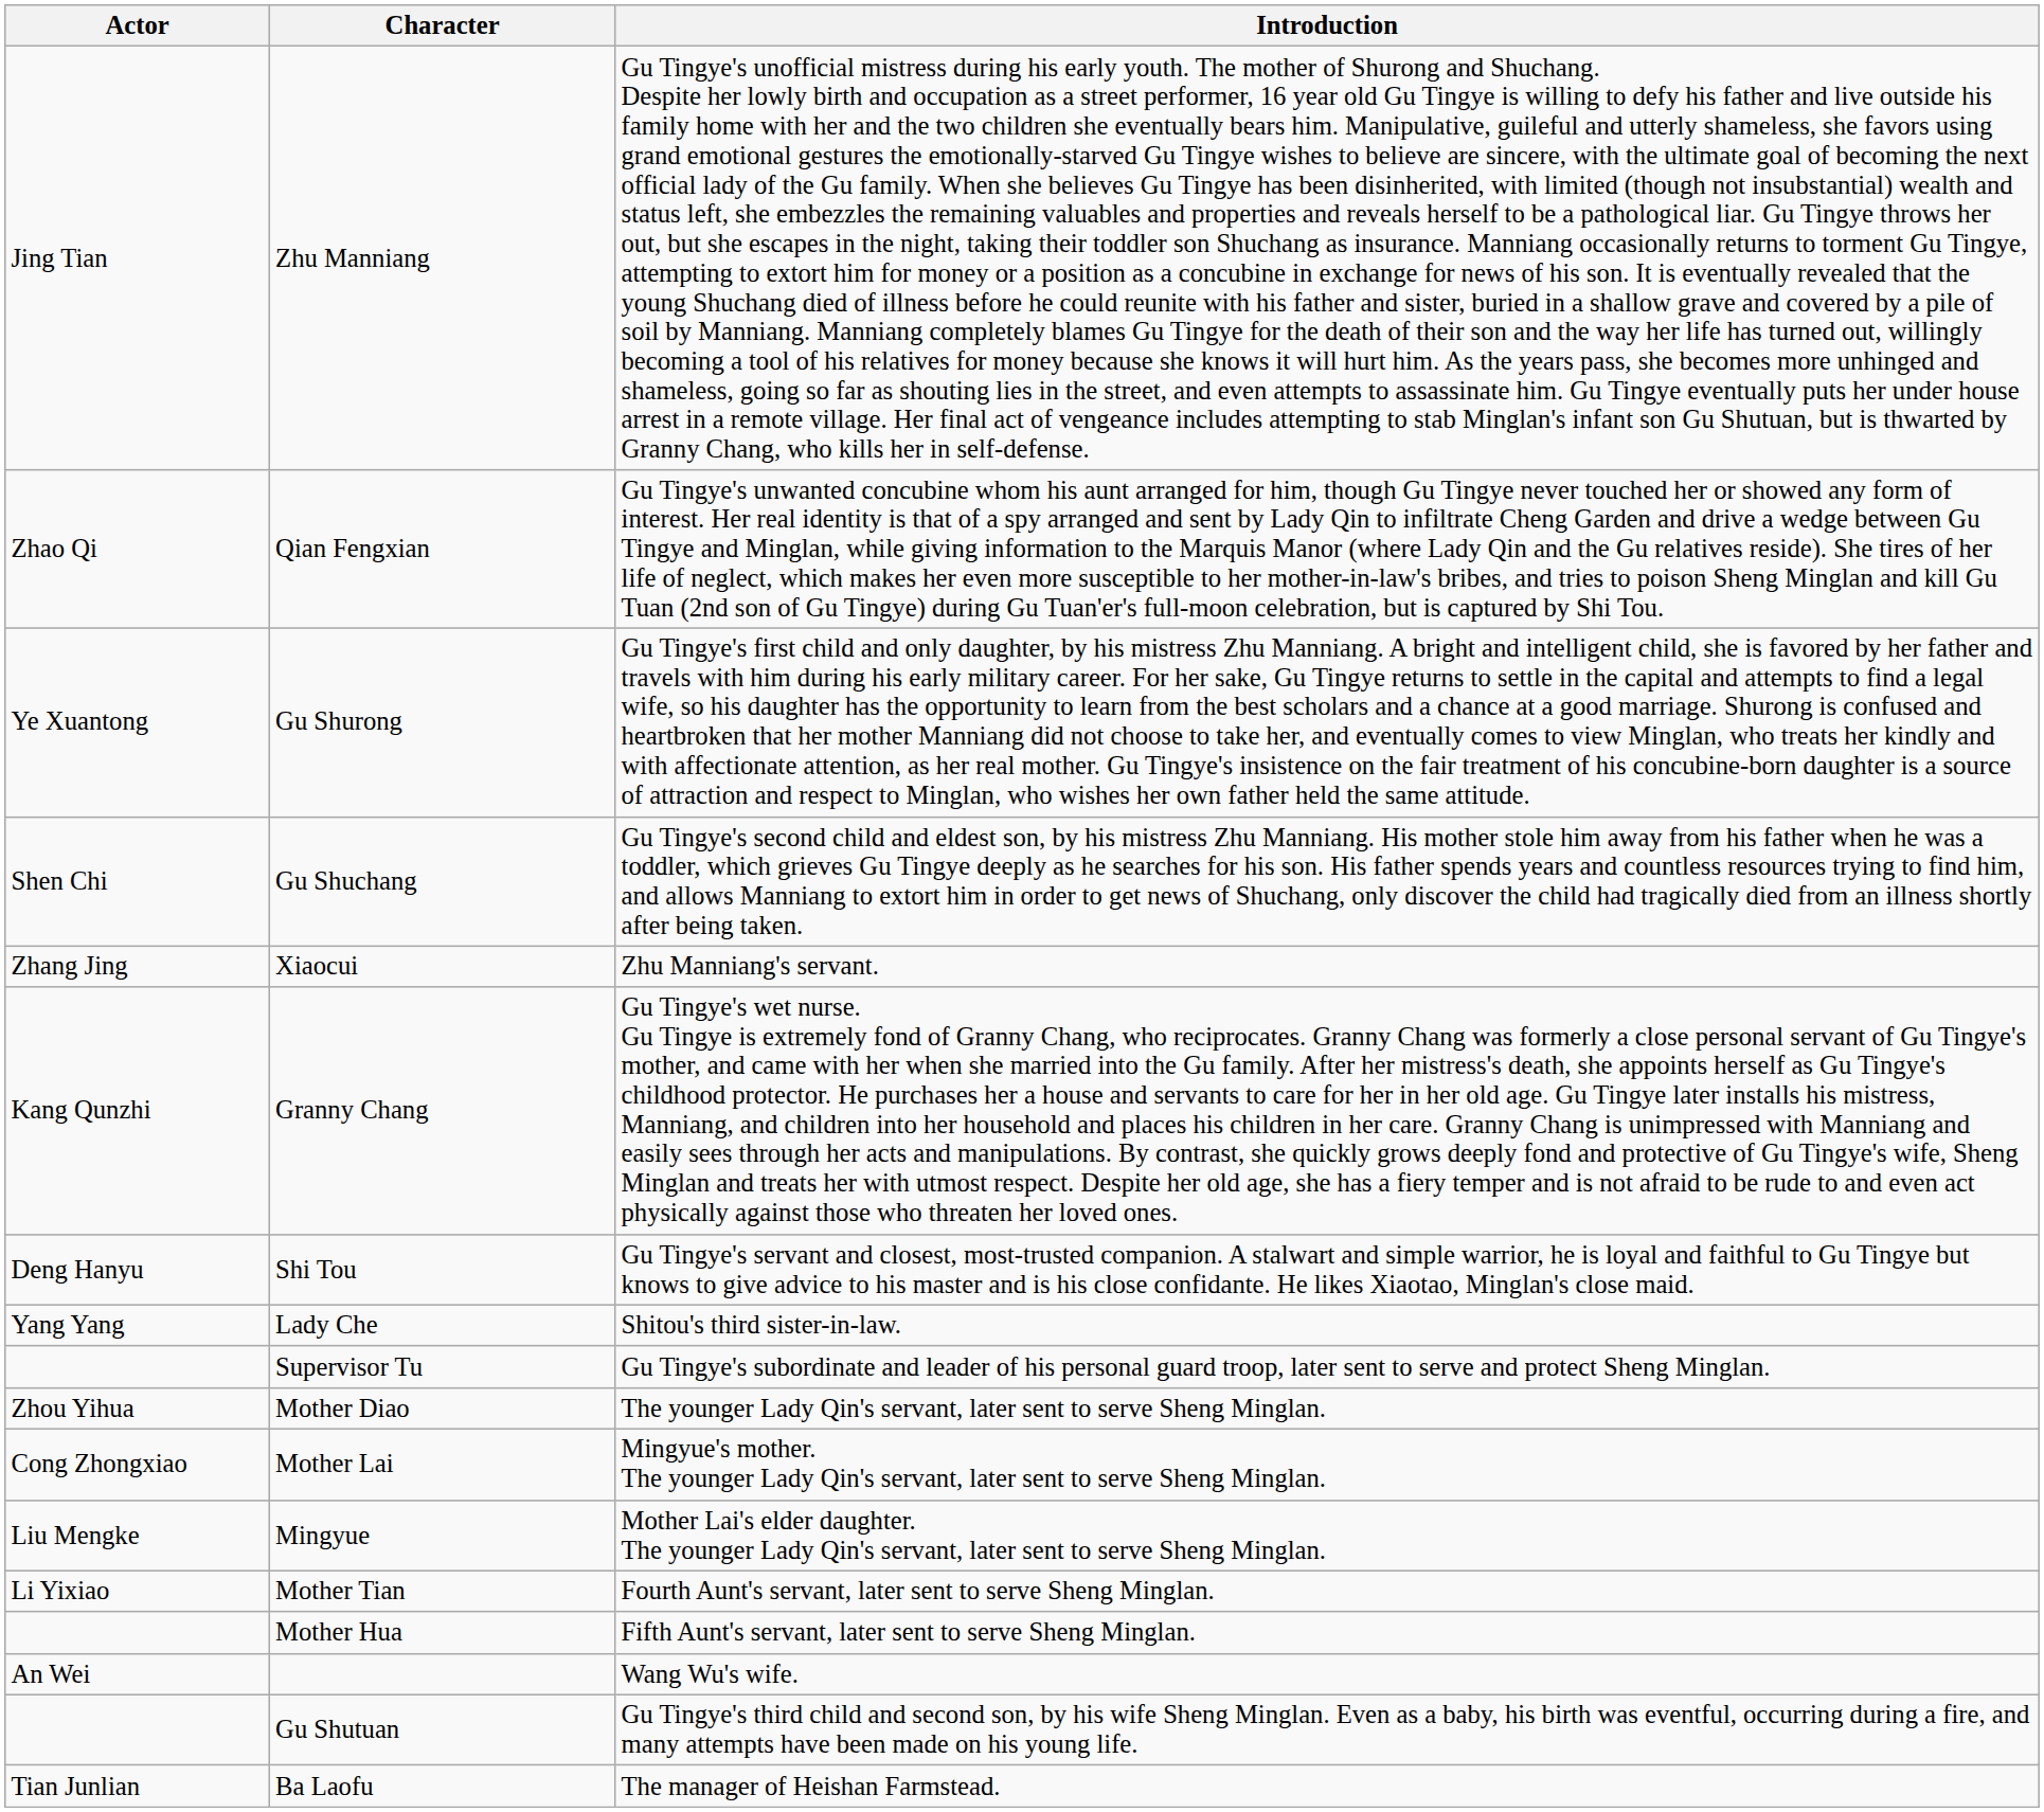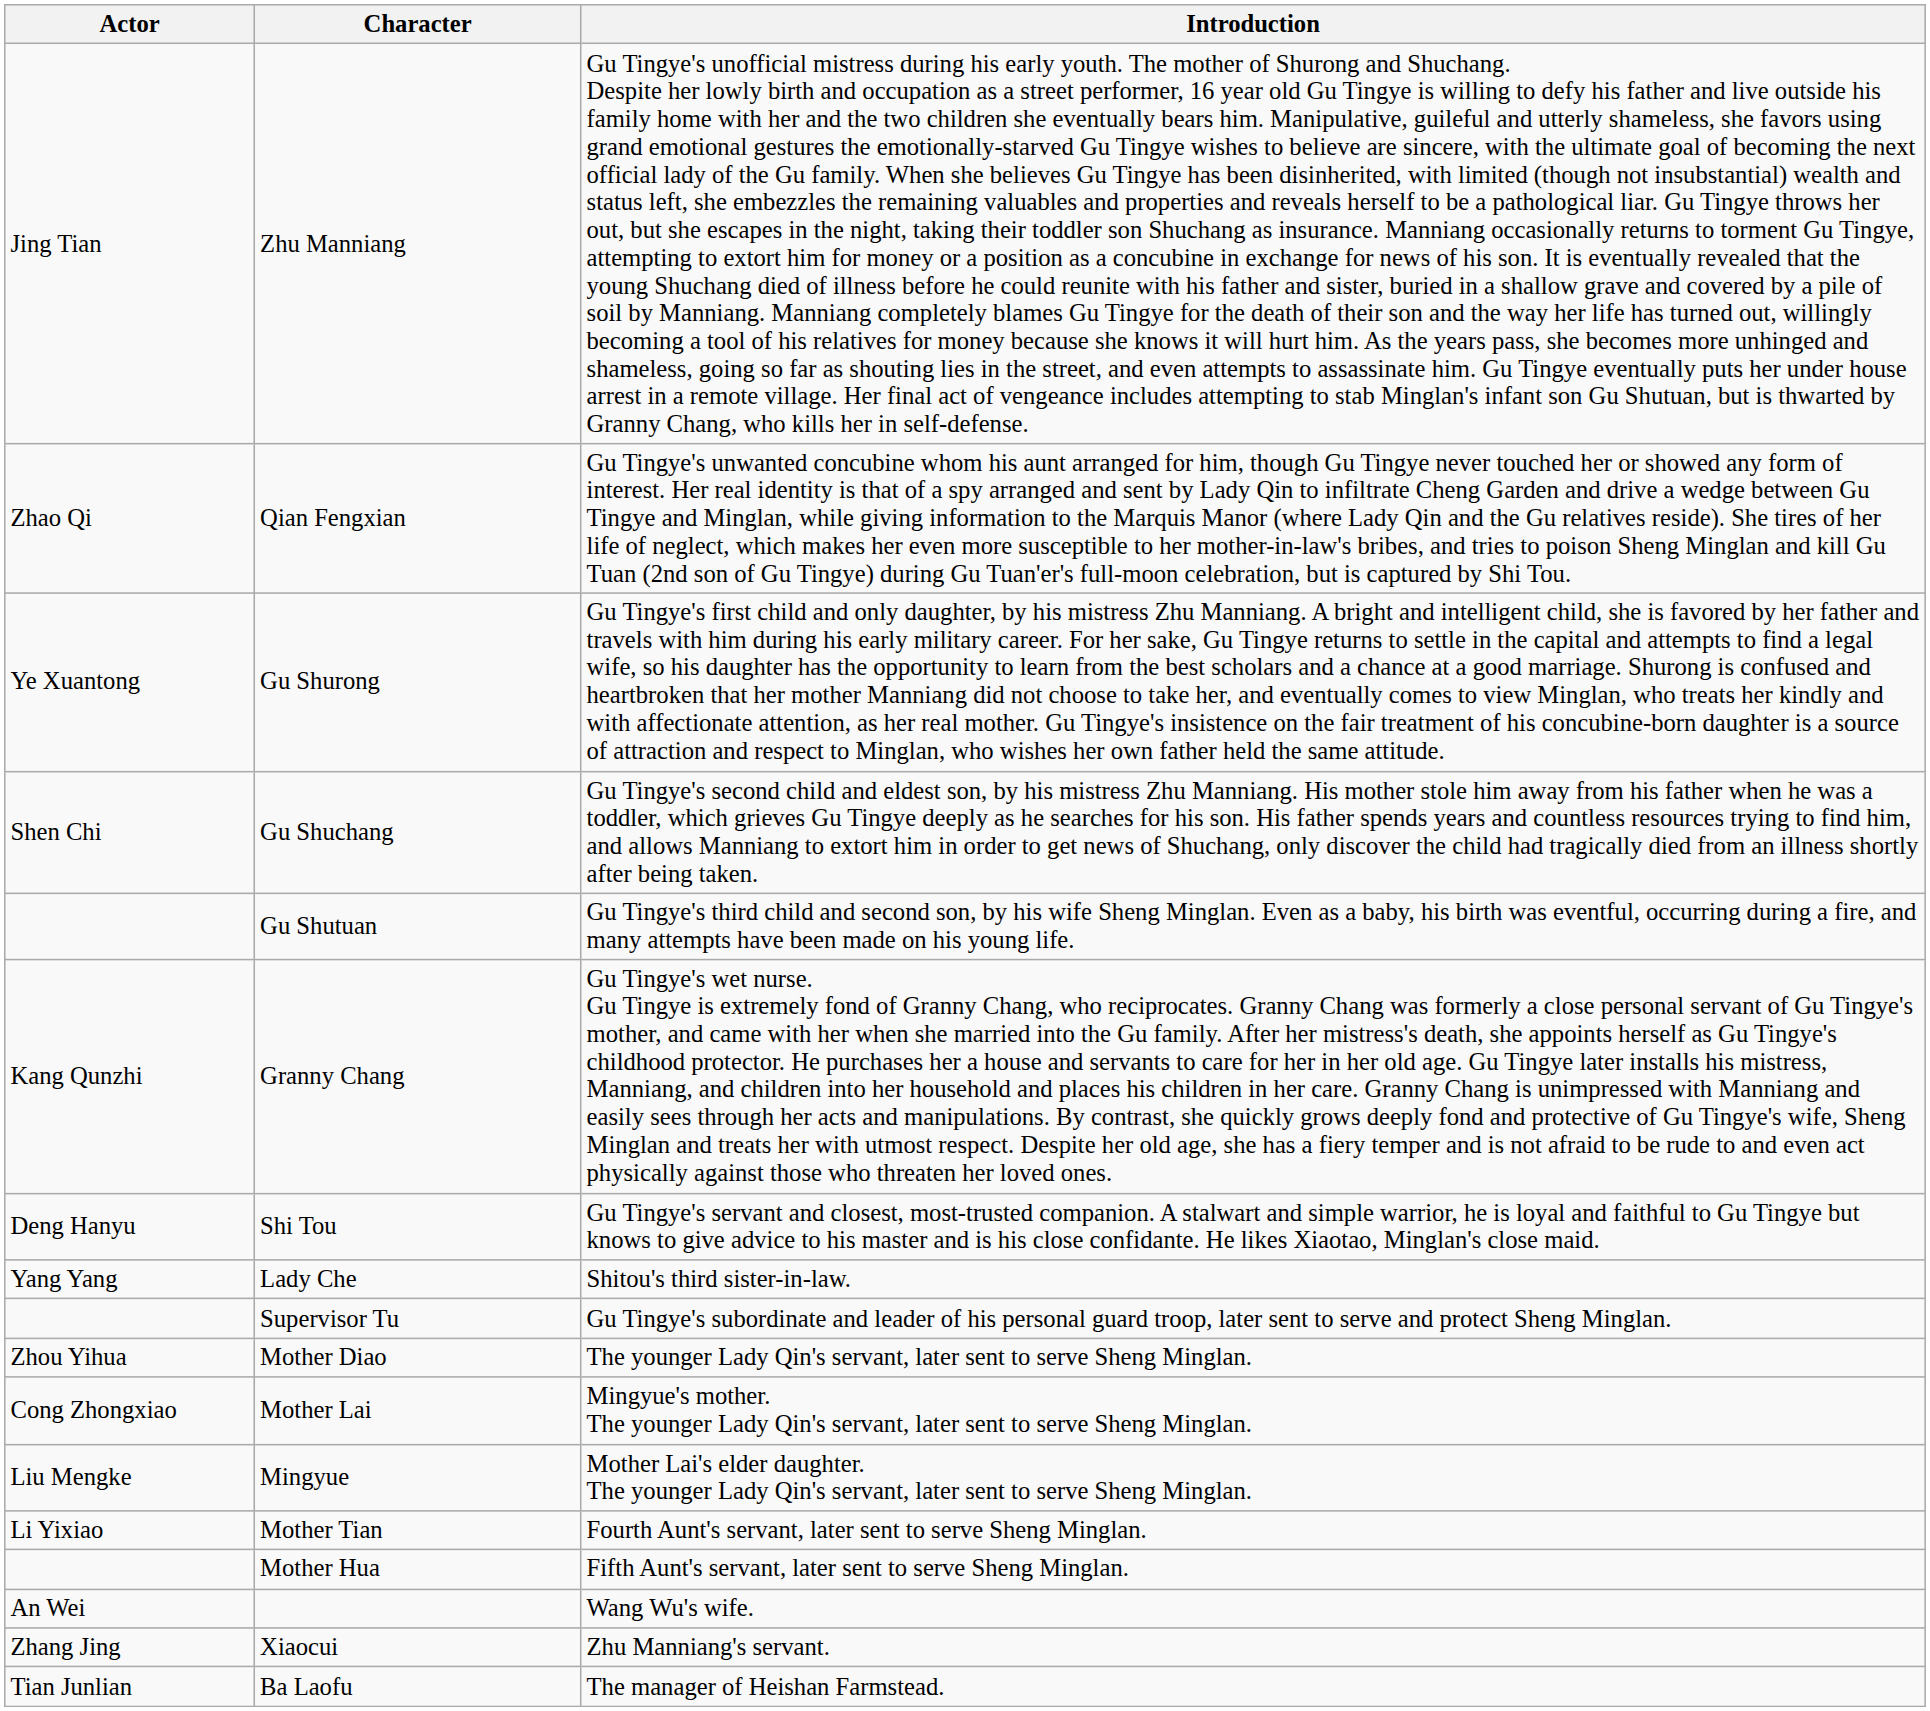rows swapped: Gu Shutuan <-> Xiaocui
